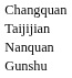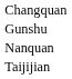rows swapped: Gunshu <-> Taijijian
